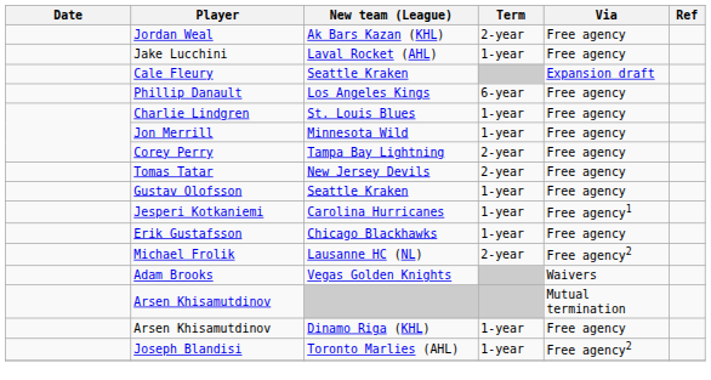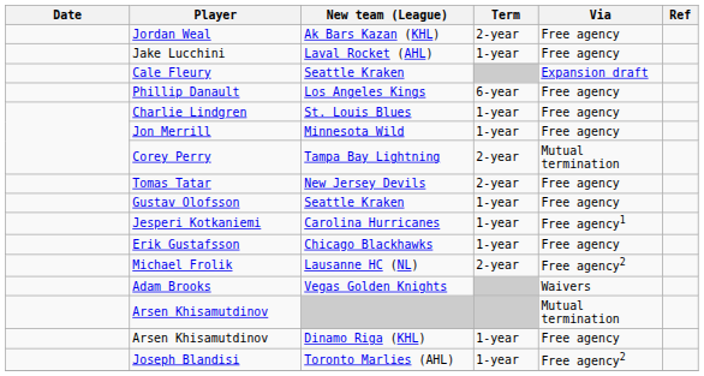Corey Perry | Via: Free agency -> Mutual termination
